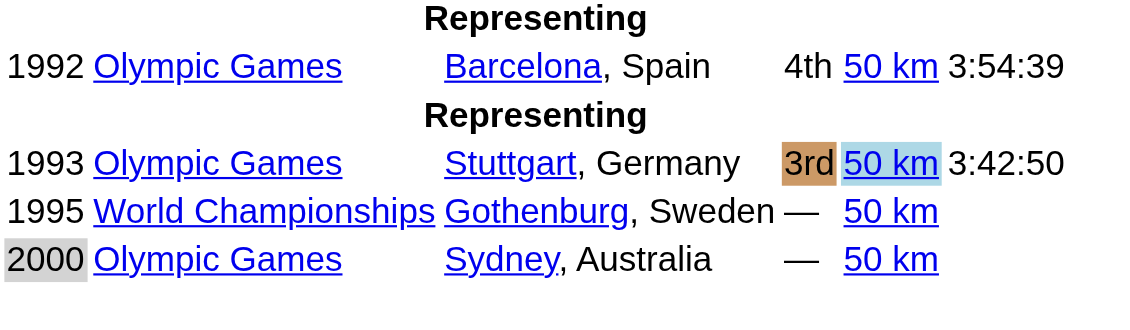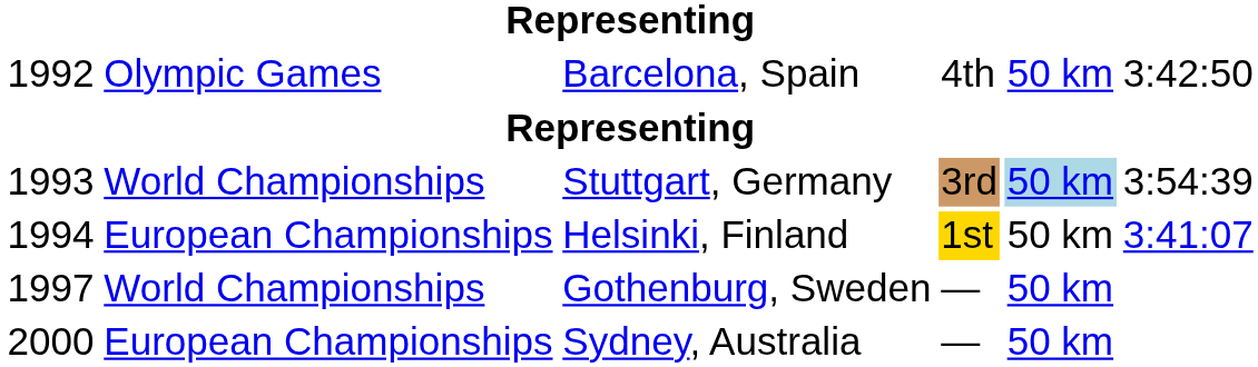Barcelona, Spain | column 6: 3:54:39 -> 3:42:50
Stuttgart, Germany | column 2: Olympic Games -> World Championships
Stuttgart, Germany | column 6: 3:42:50 -> 3:54:39
+ row: 1994 | European Championships | Helsinki, Finland | 1st | 50 km | 3:41:07
Gothenburg, Sweden | column 1: 1995 -> 1997
Sydney, Australia | column 1: lightgrey background -> no background
Sydney, Australia | column 2: Olympic Games -> European Championships
